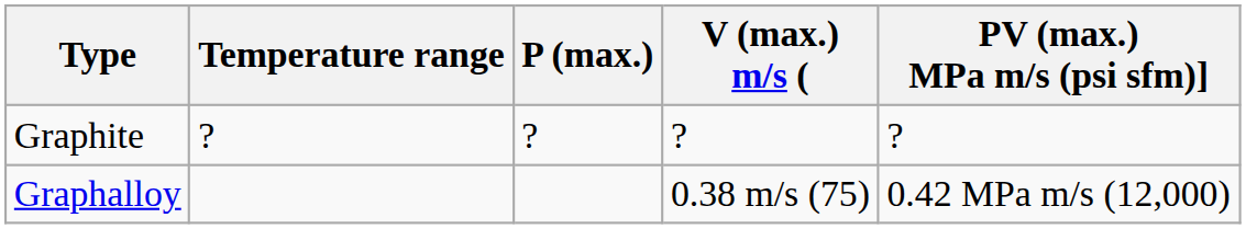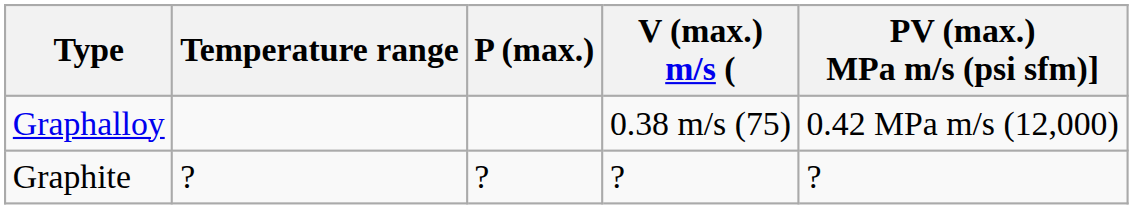rows swapped: Graphalloy <-> Graphite
